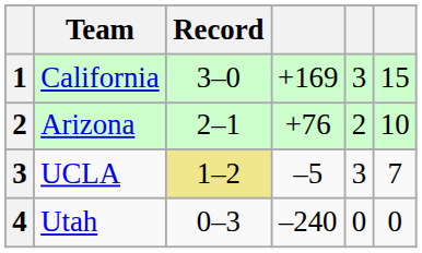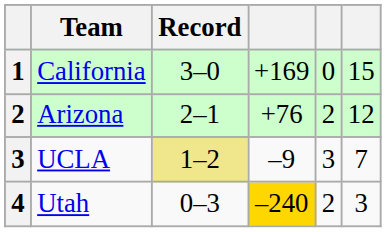California | column 5: 3 -> 0
Arizona | column 6: 10 -> 12
UCLA | column 4: –5 -> –9
Utah | column 4: no background -> gold background
Utah | column 5: 0 -> 2
Utah | column 6: 0 -> 3
